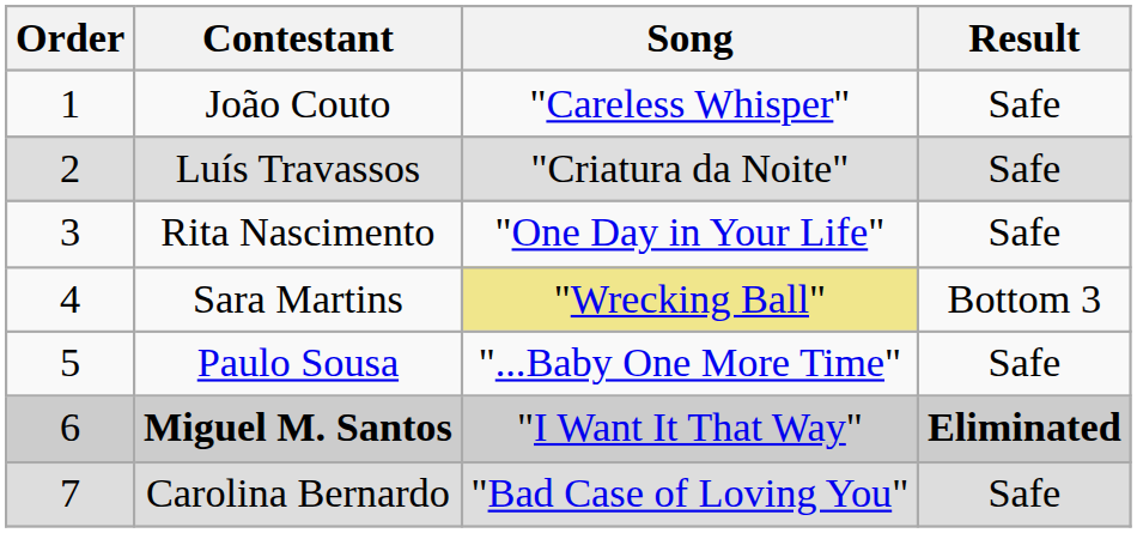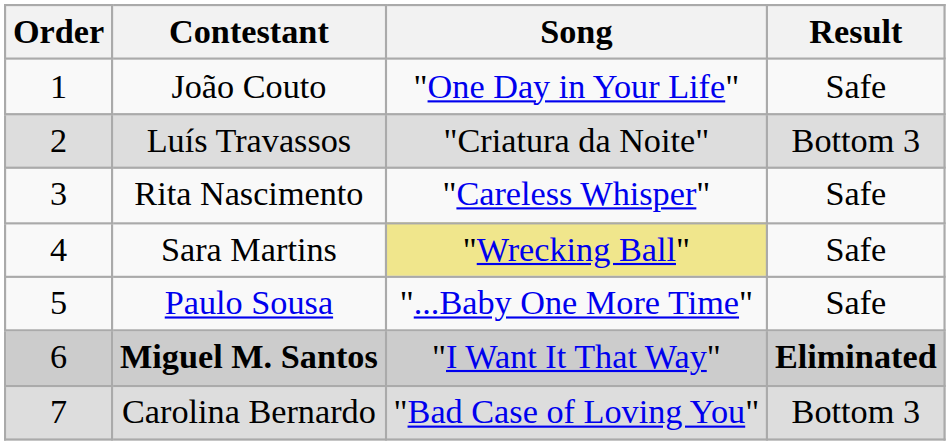João Couto | Song: "Careless Whisper" -> "One Day in Your Life"
Luís Travassos | Result: Safe -> Bottom 3
Rita Nascimento | Song: "One Day in Your Life" -> "Careless Whisper"
Sara Martins | Result: Bottom 3 -> Safe
Carolina Bernardo | Result: Safe -> Bottom 3
